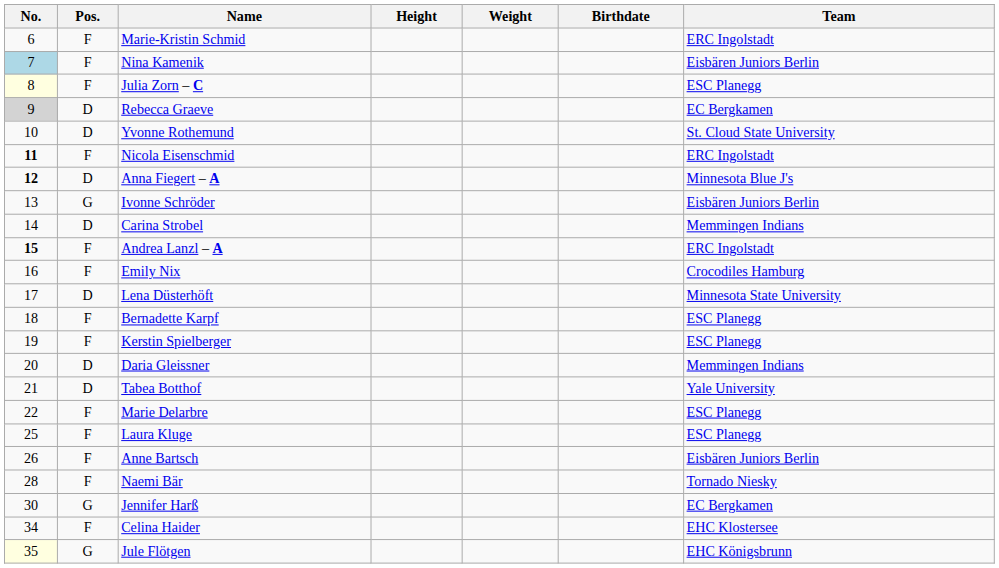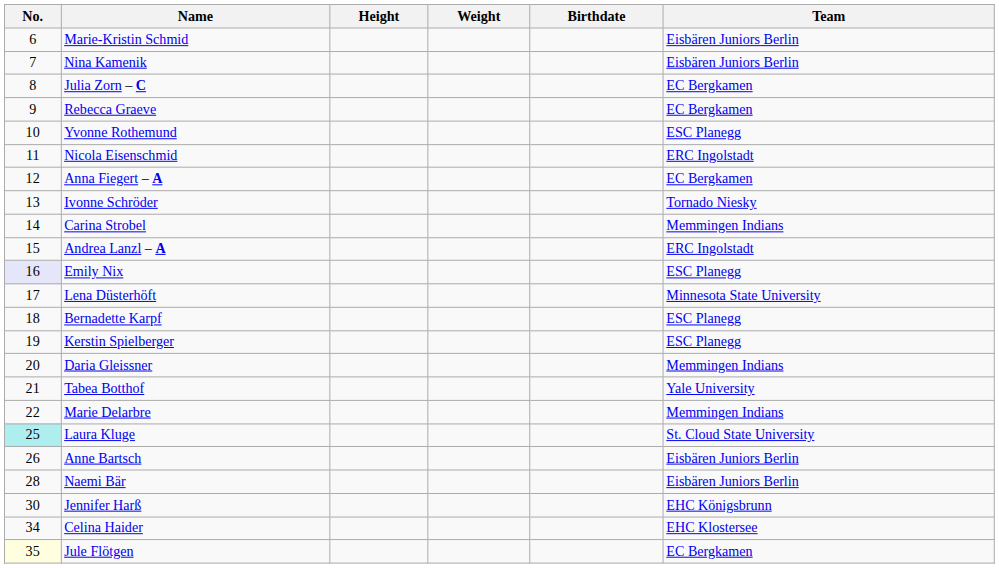- column: Pos. | F | F | F | D | D | F | D | G | D | F | F | D | F | F | D | D | F | F | F | F | G | F | G
Marie-Kristin Schmid | Team: ERC Ingolstadt -> Eisbären Juniors Berlin
Nina Kamenik | No.: lightblue background -> no background
Julia Zorn – C | No.: lightyellow background -> no background
Julia Zorn – C | Team: ESC Planegg -> EC Bergkamen
Rebecca Graeve | No.: lightgrey background -> no background
Yvonne Rothemund | Team: St. Cloud State University -> ESC Planegg
Nicola Eisenschmid | No.: bold -> normal
Anna Fiegert – A | No.: bold -> normal
Anna Fiegert – A | Team: Minnesota Blue J's -> EC Bergkamen
Ivonne Schröder | Team: Eisbären Juniors Berlin -> Tornado Niesky
Andrea Lanzl – A | No.: bold -> normal
Emily Nix | No.: no background -> lavender background
Emily Nix | Team: Crocodiles Hamburg -> ESC Planegg
Marie Delarbre | Team: ESC Planegg -> Memmingen Indians
Laura Kluge | No.: no background -> paleturquoise background
Laura Kluge | Team: ESC Planegg -> St. Cloud State University
Naemi Bär | Team: Tornado Niesky -> Eisbären Juniors Berlin
Jennifer Harß | Team: EC Bergkamen -> EHC Königsbrunn
Jule Flötgen | Team: EHC Königsbrunn -> EC Bergkamen
